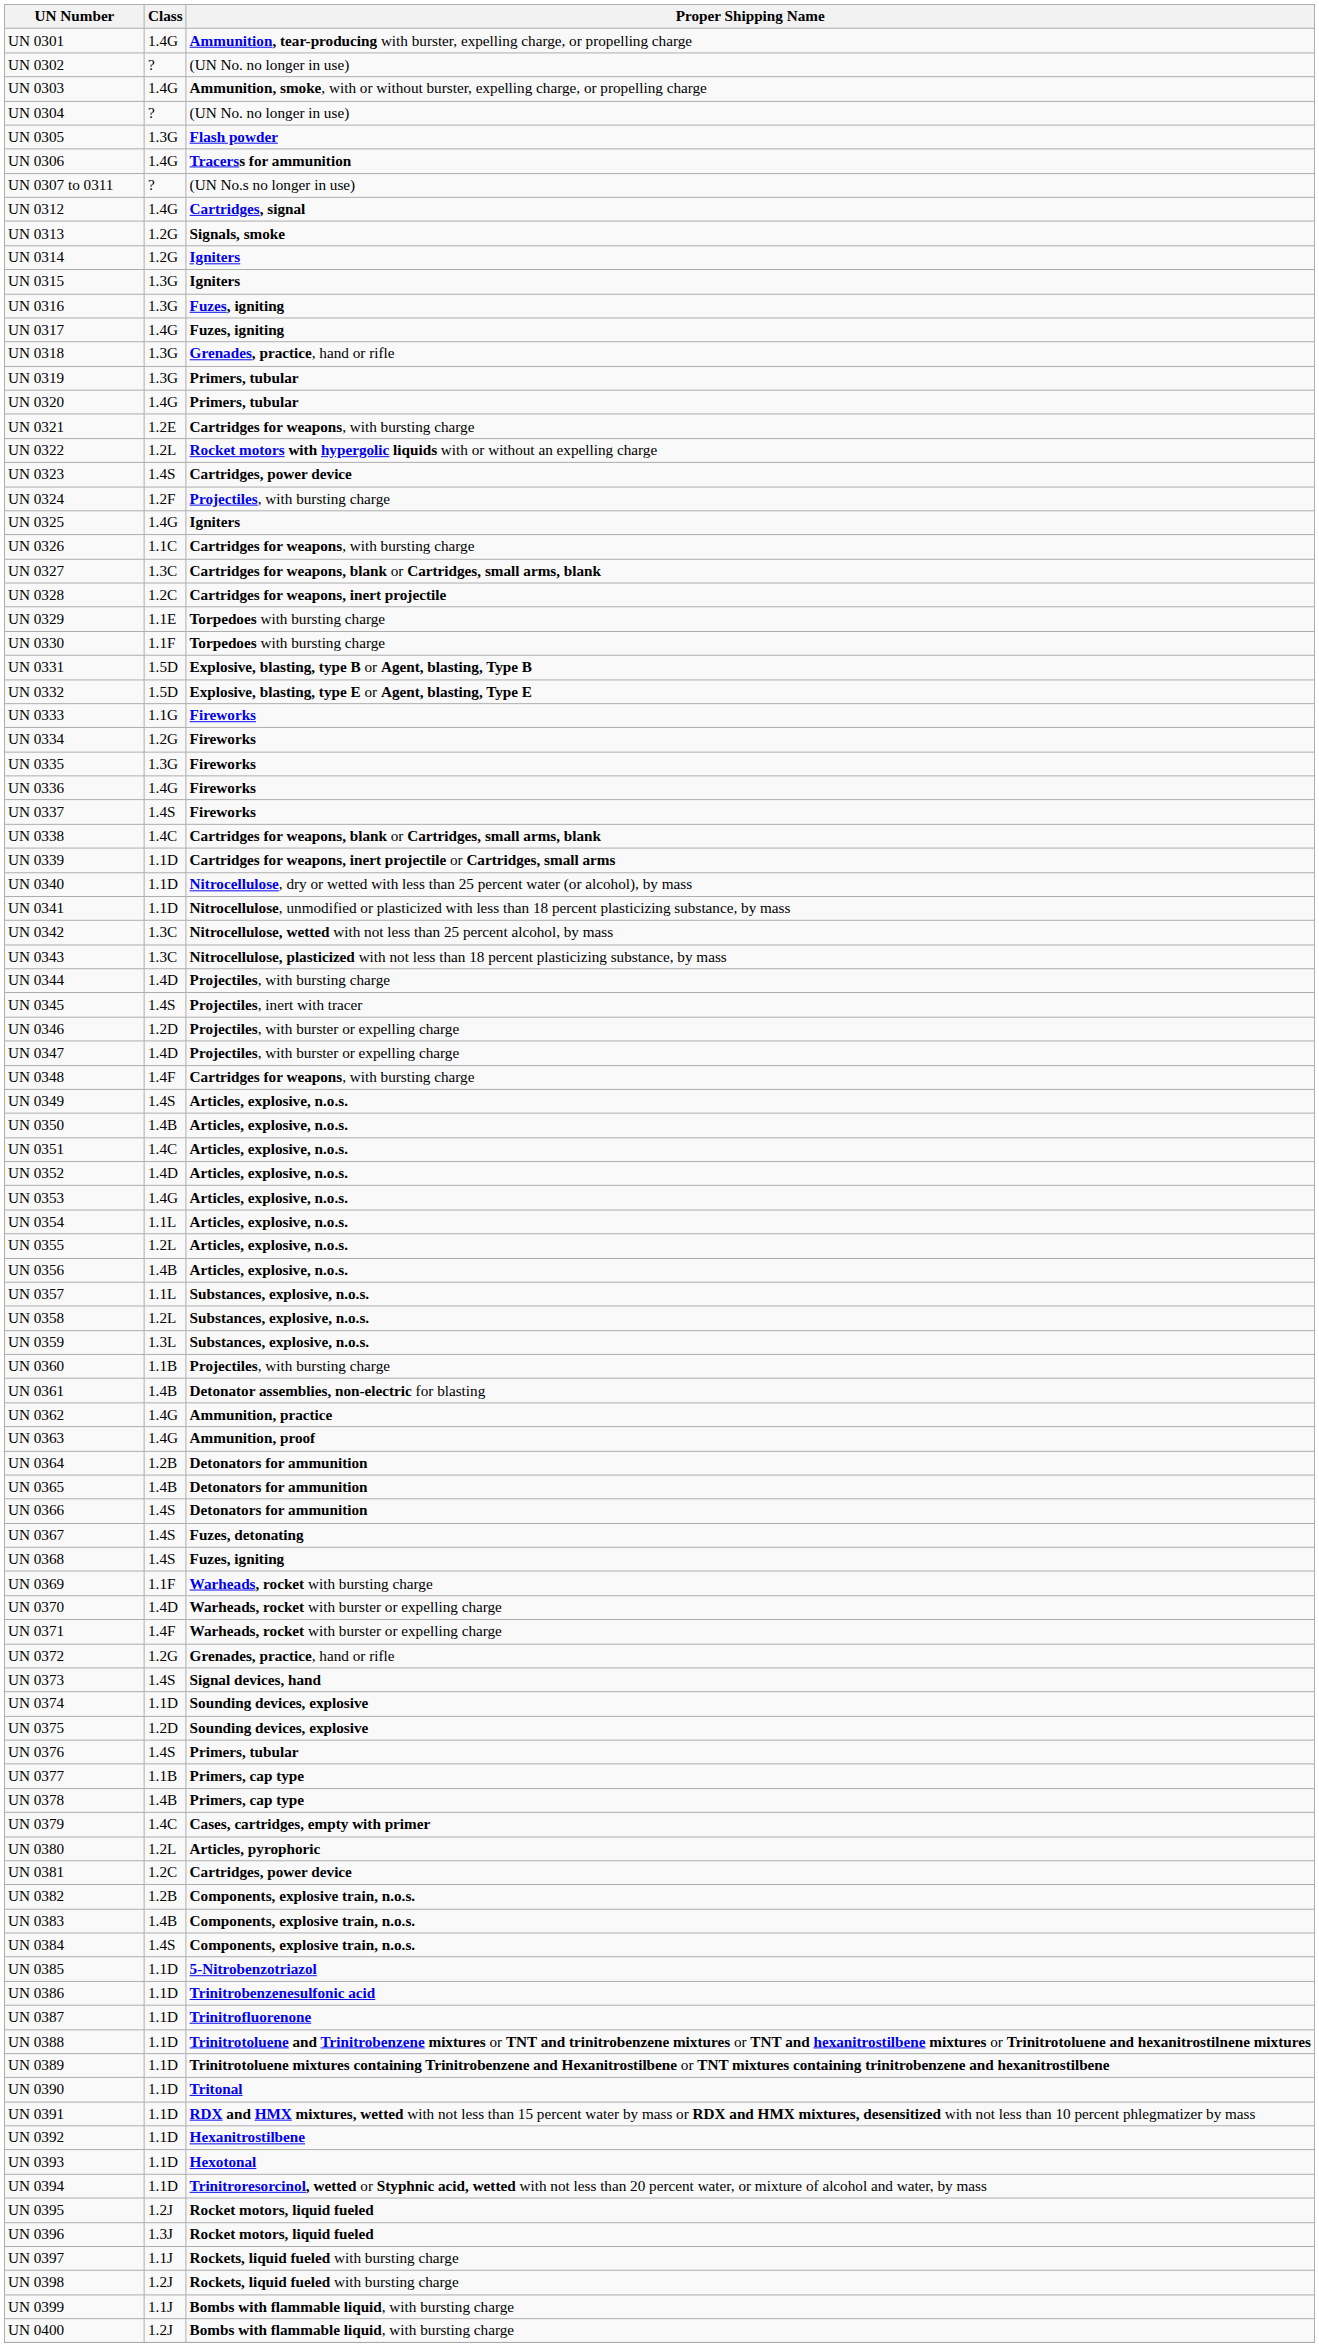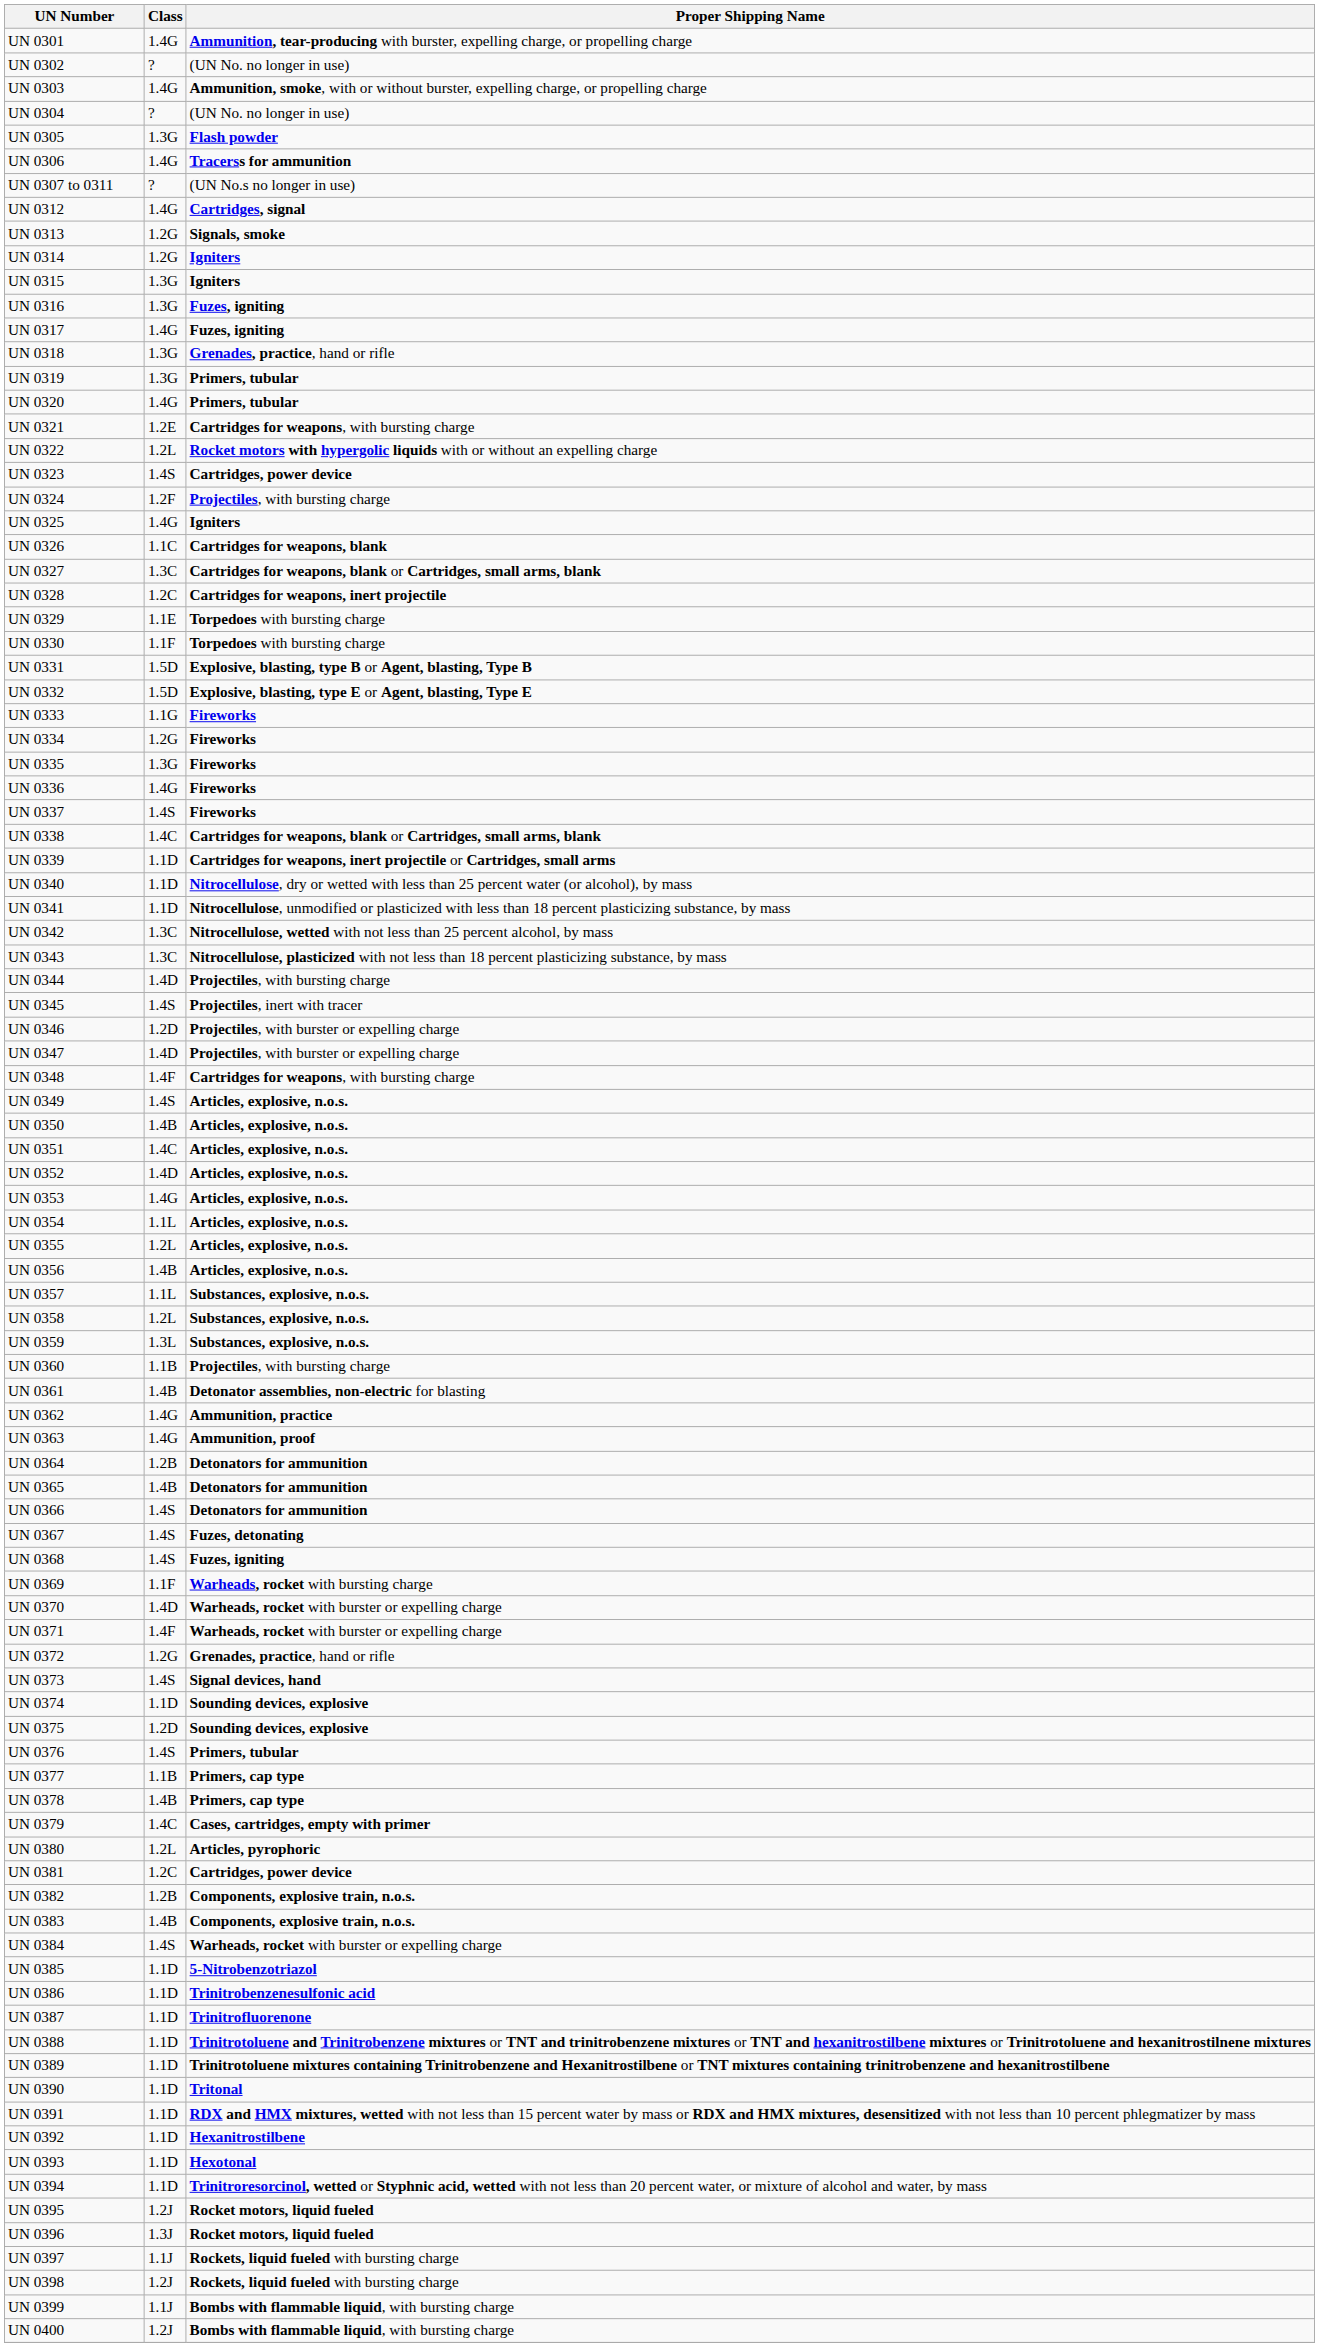UN 0326 | Proper Shipping Name: Cartridges for weapons, with bursting charge -> Cartridges for weapons, blank
UN 0384 | Proper Shipping Name: Components, explosive train, n.o.s. -> Warheads, rocket with burster or expelling charge
